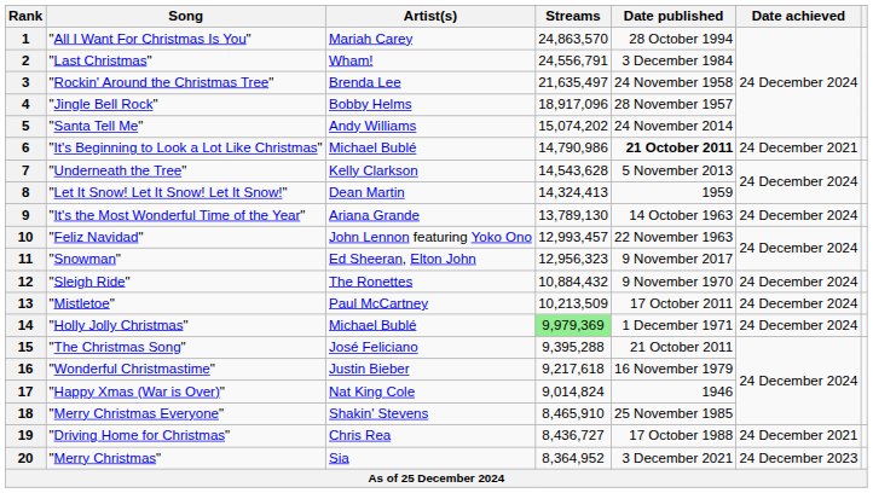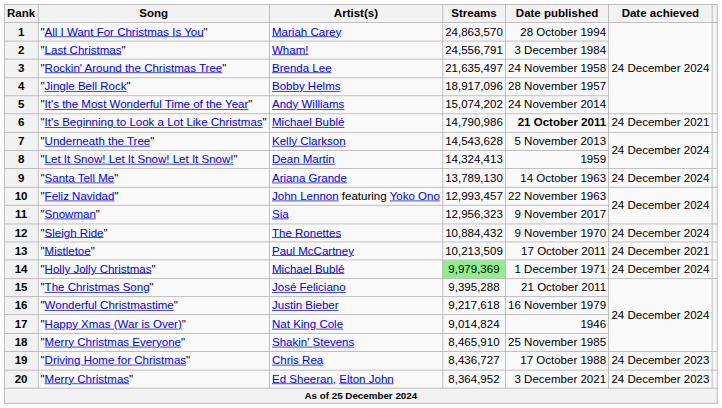5 | Song: "Santa Tell Me" -> "It's the Most Wonderful Time of the Year"
9 | Song: "It's the Most Wonderful Time of the Year" -> "Santa Tell Me"
11 | Artist(s): Ed Sheeran, Elton John -> Sia
13 | Date achieved: 24 December 2024 -> 24 December 2021
19 | Date achieved: 24 December 2021 -> 24 December 2023
20 | Artist(s): Sia -> Ed Sheeran, Elton John
